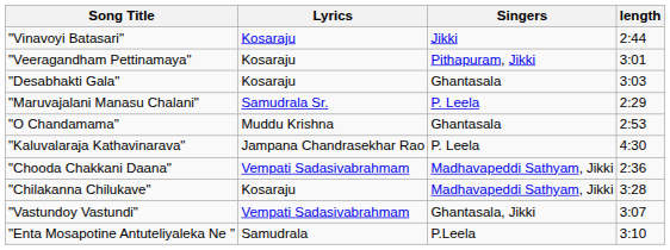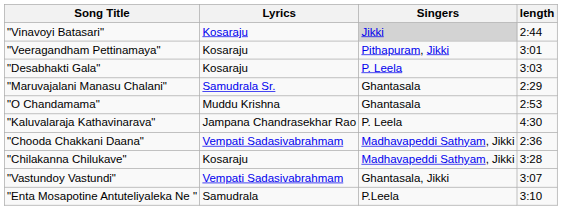"Vinavoyi Batasari" | Singers: no background -> lightgrey background
"Desabhakti Gala" | Singers: Ghantasala -> P. Leela
"Maruvajalani Manasu Chalani" | Singers: P. Leela -> Ghantasala
